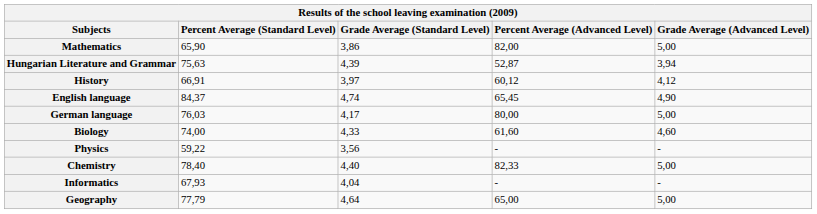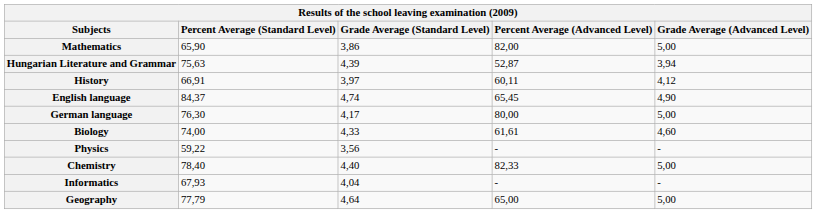History | Percent Average (Advanced Level): 60,12 -> 60,11
German language | Percent Average (Standard Level): 76,03 -> 76,30
Biology | Percent Average (Advanced Level): 61,60 -> 61,61
